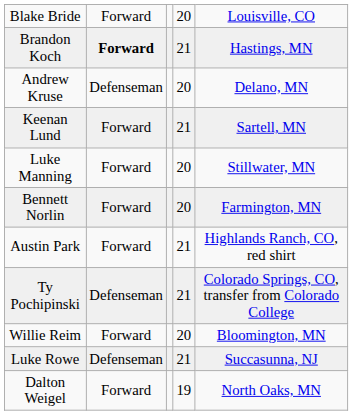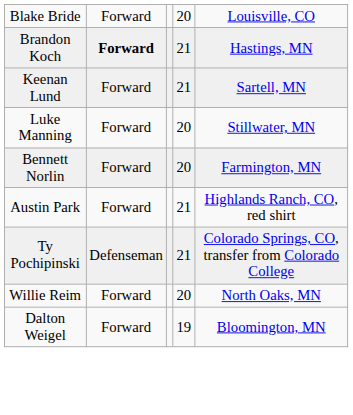- row: Andrew Kruse | Defenseman | 20 | Delano, MN
Willie Reim | column 5: Bloomington, MN -> North Oaks, MN
- row: Luke Rowe | Defenseman | 21 | Succasunna, NJ
Dalton Weigel | column 5: North Oaks, MN -> Bloomington, MN
